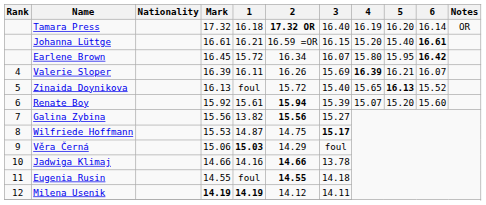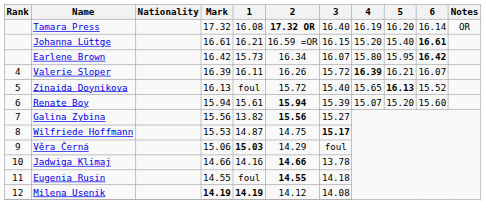Tamara Press | 1: 16.18 -> 16.08
Earlene Brown | Mark: 16.45 -> 16.42
Earlene Brown | 1: 15.72 -> 15.73
Valerie Sloper | 3: 15.69 -> 15.72
Renate Boy | Mark: 15.92 -> 15.94
Milena Usenik | 3: 14.11 -> 14.08
